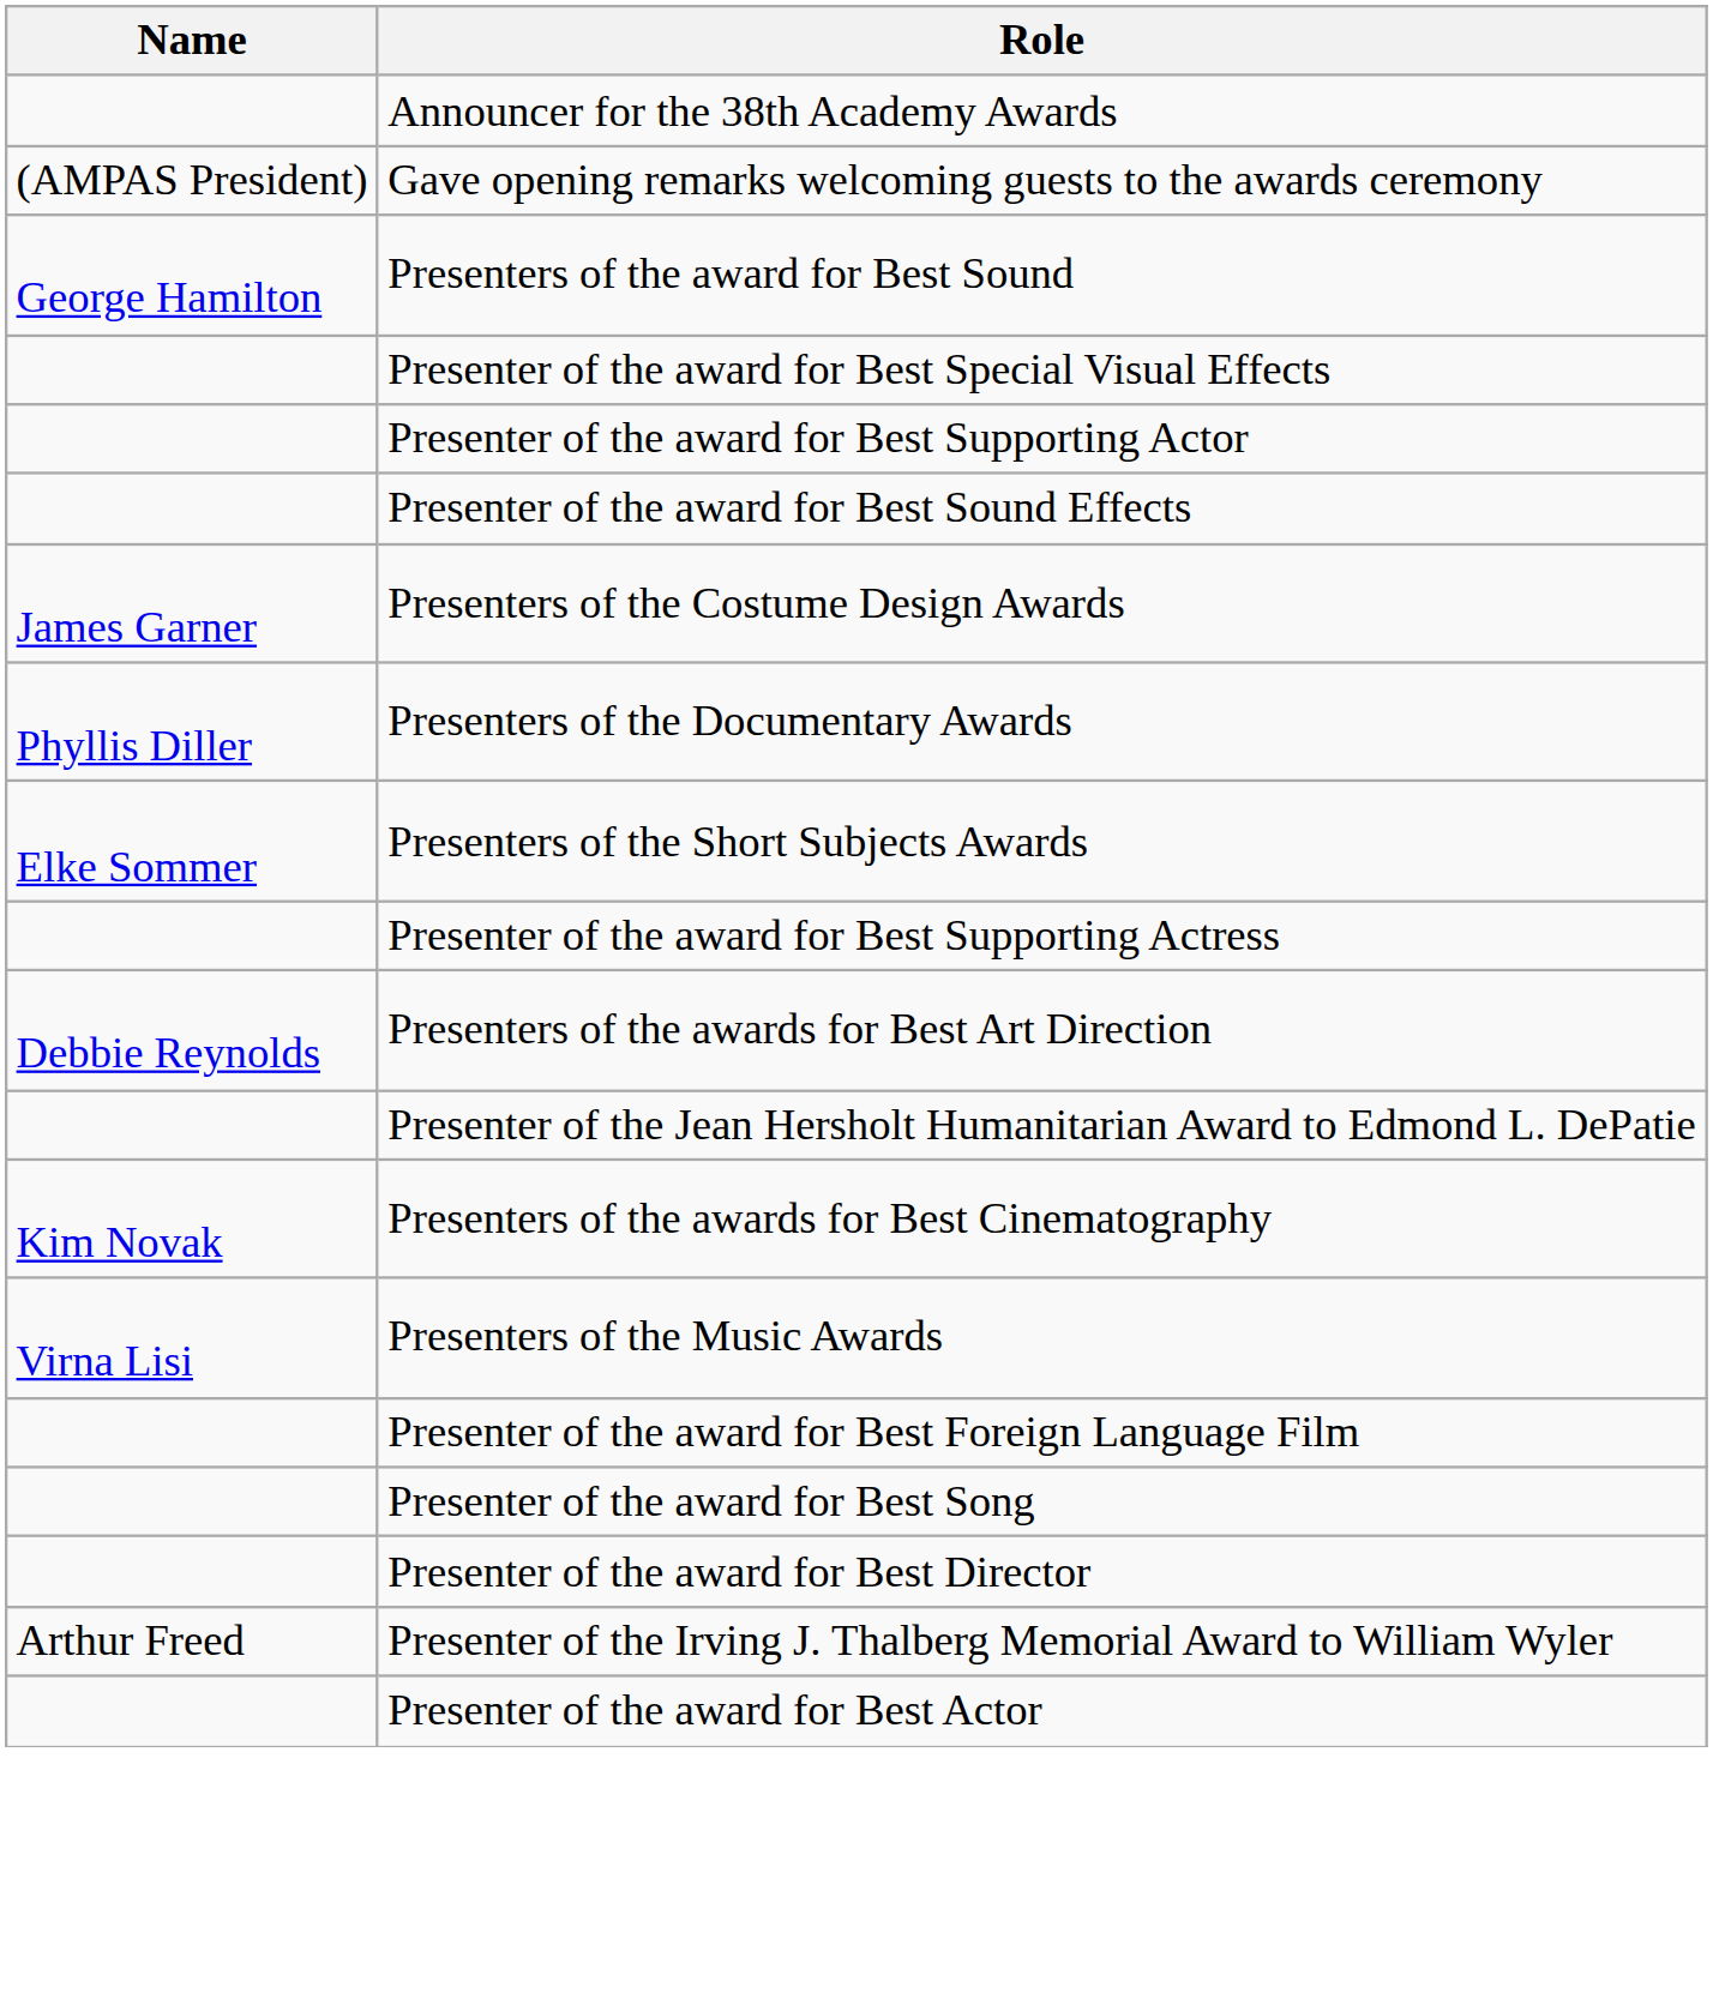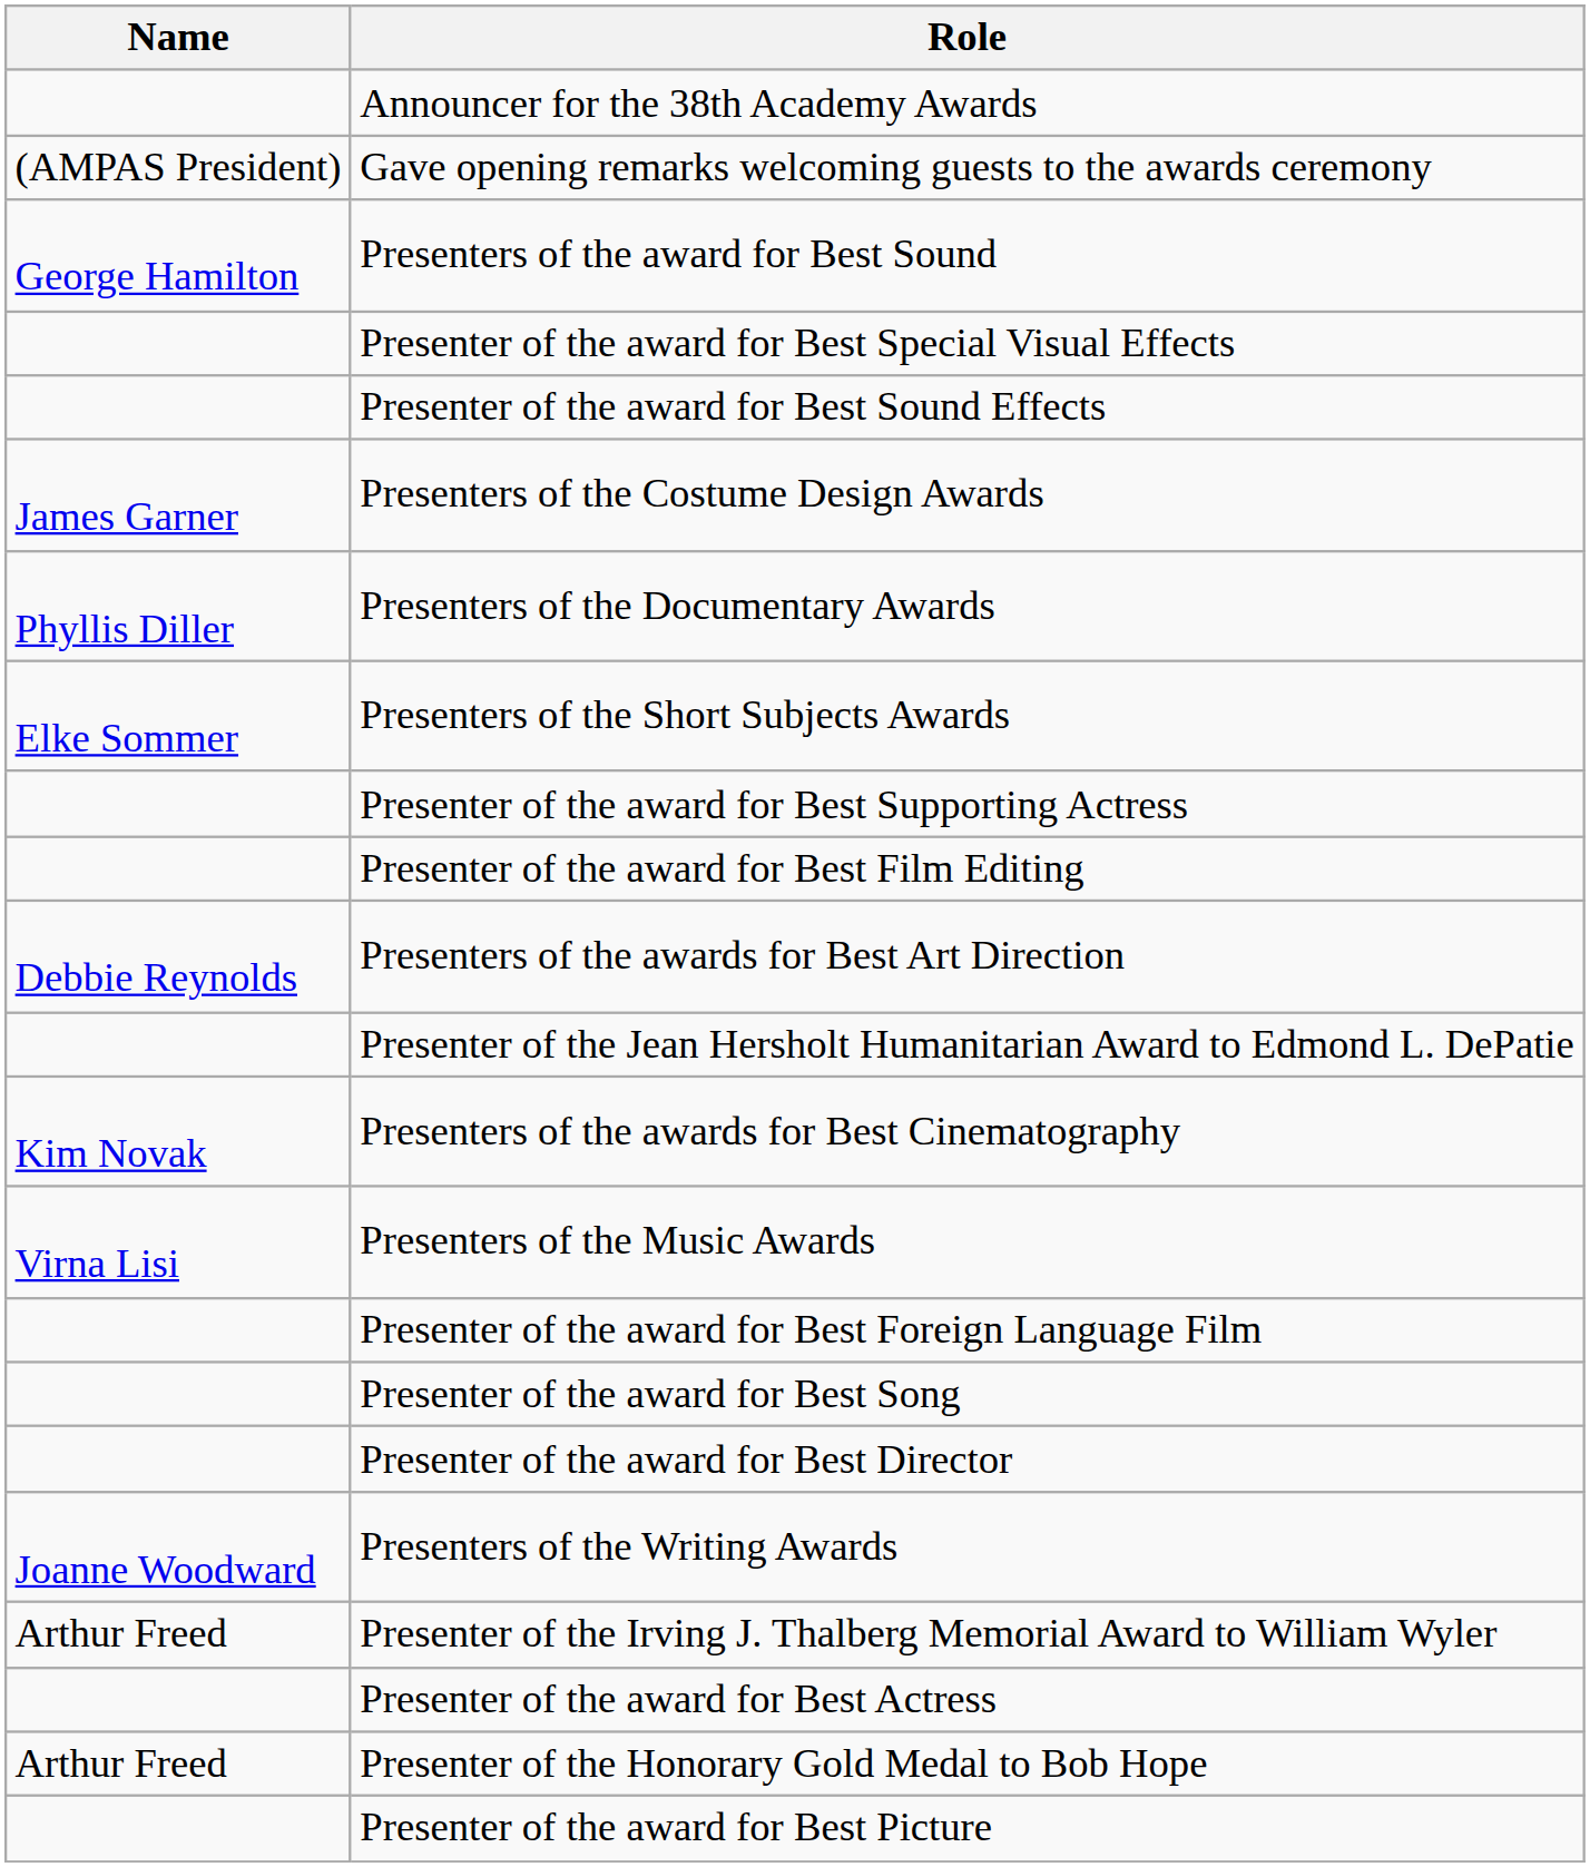- row: Presenter of the award for Best Supporting Actor
+ row: Presenter of the award for Best Film Editing
+ row: Joanne Woodward | Presenters of the Writing Awards
- row: Presenter of the award for Best Actor
+ row: Presenter of the award for Best Actress
+ row: Arthur Freed | Presenter of the Honorary Gold Medal to Bob Hope
+ row: Presenter of the award for Best Picture
